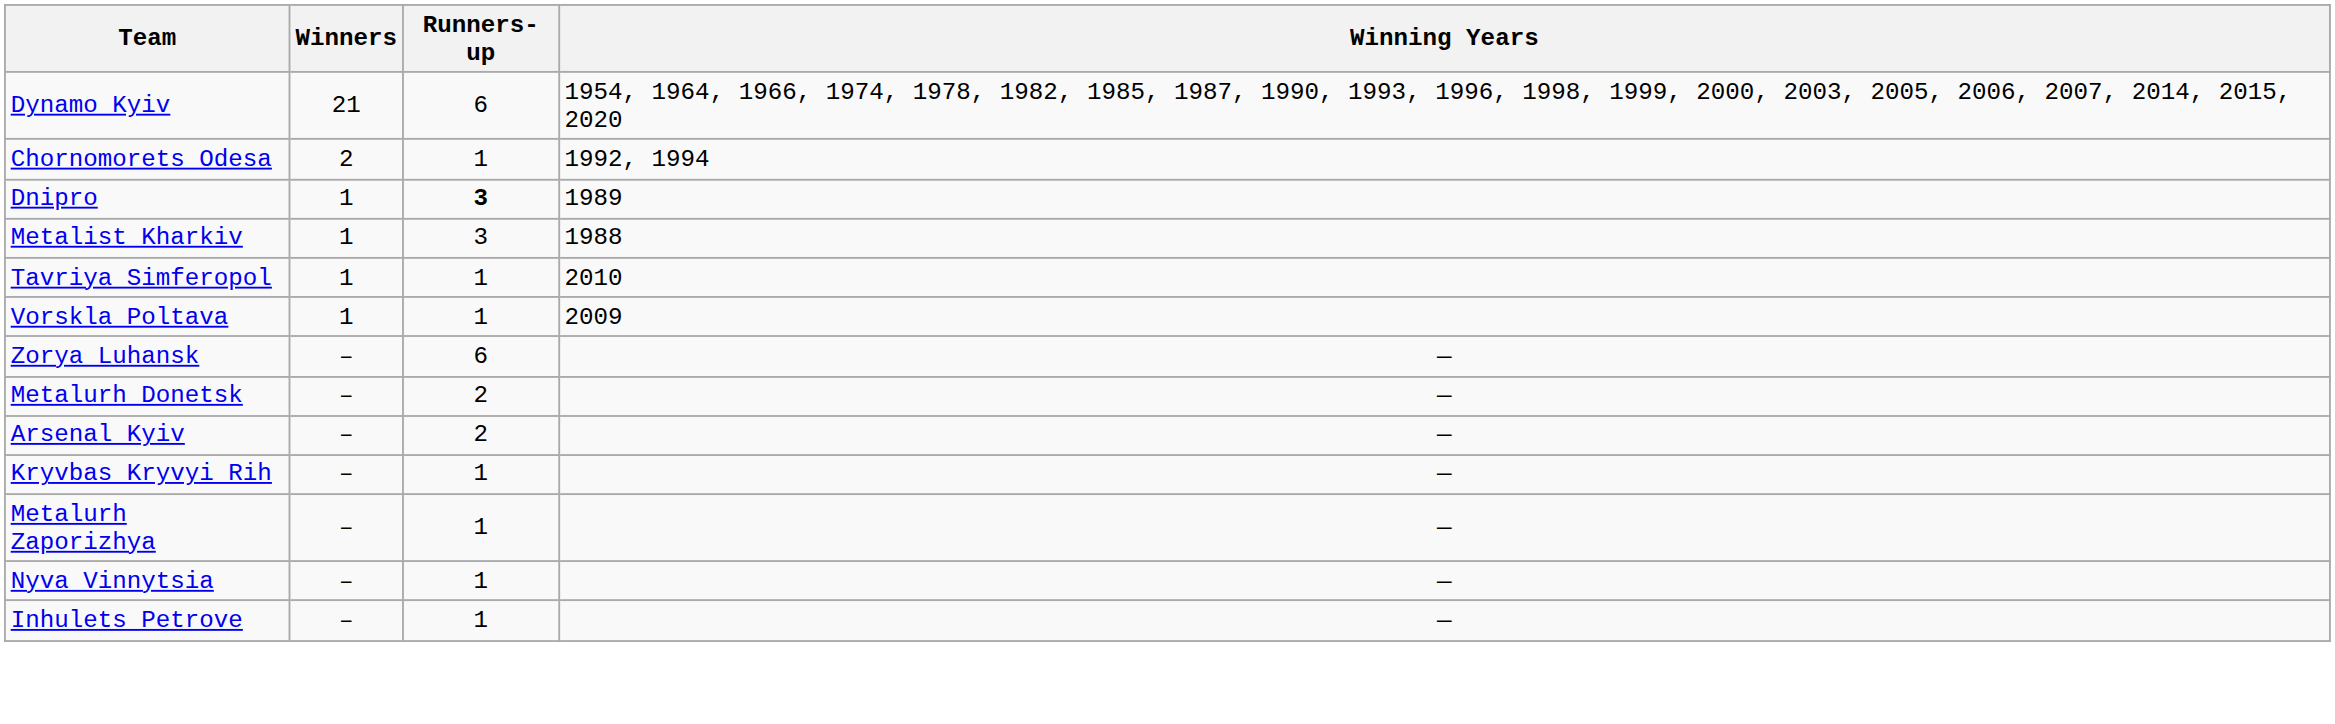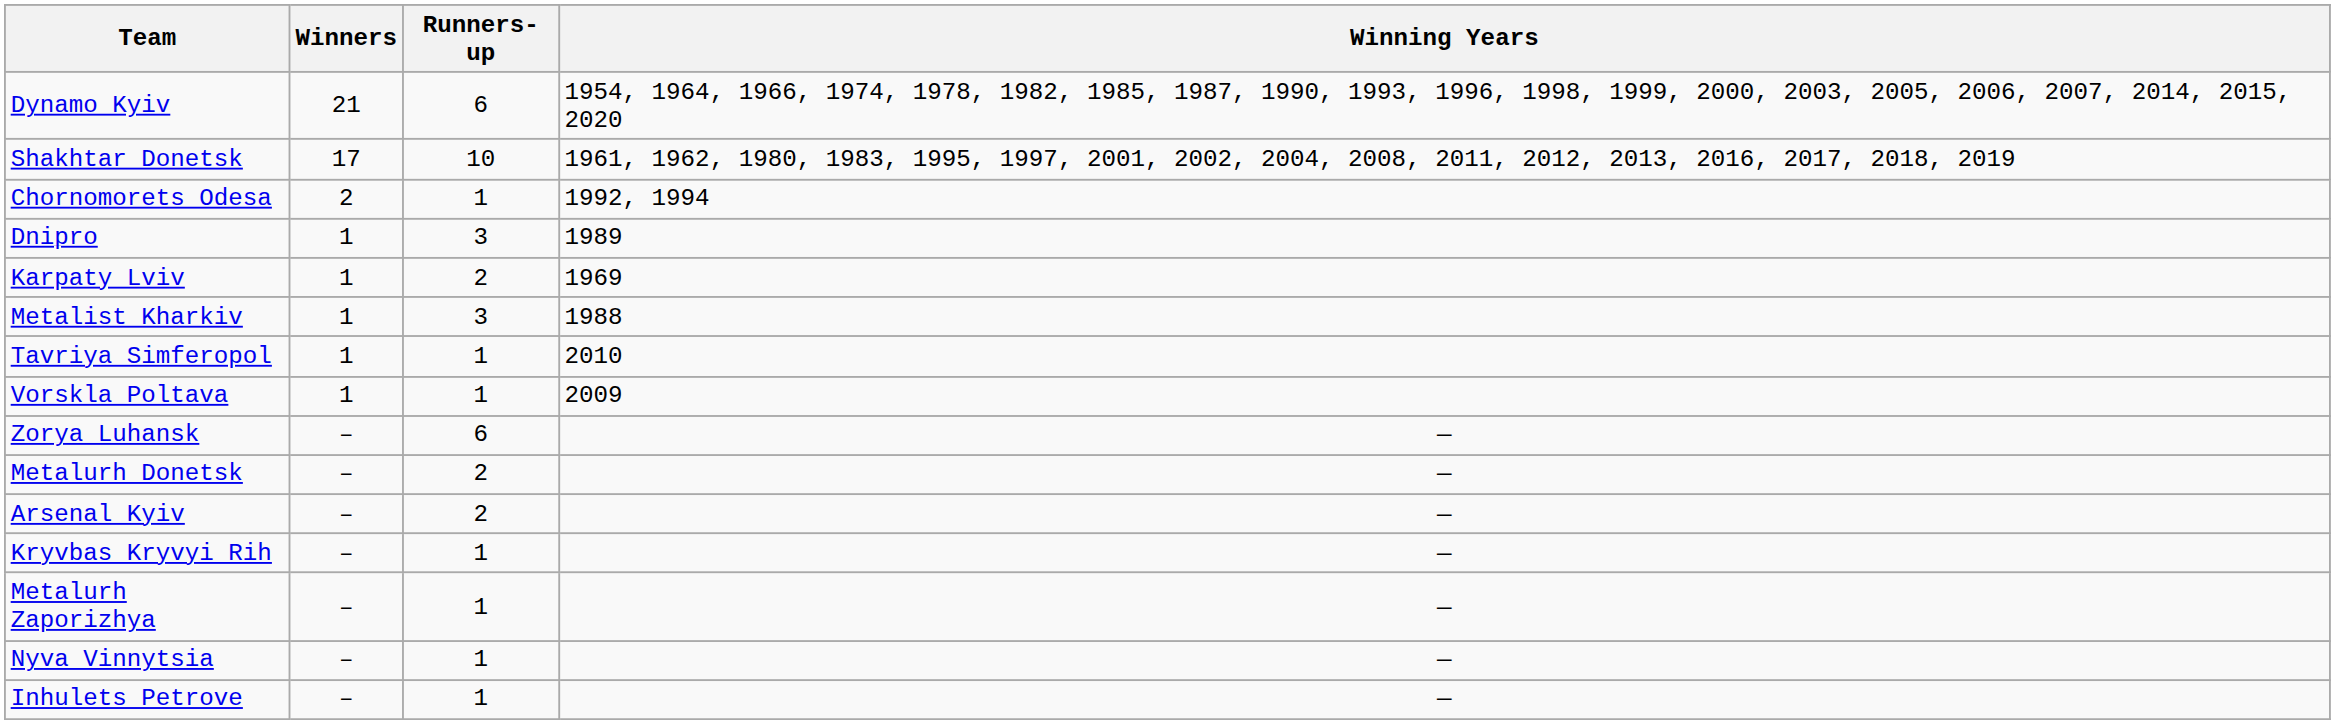+ row: Shakhtar Donetsk | 17 | 10 | 1961, 1962, 1980, 1983, 1995, 1997, 2001, 2002, 2004, 2008, 2011, 2012, 2013, 2016, 2017, 2018, 2019
Dnipro | Runners-up: bold -> normal
+ row: Karpaty Lviv | 1 | 2 | 1969
